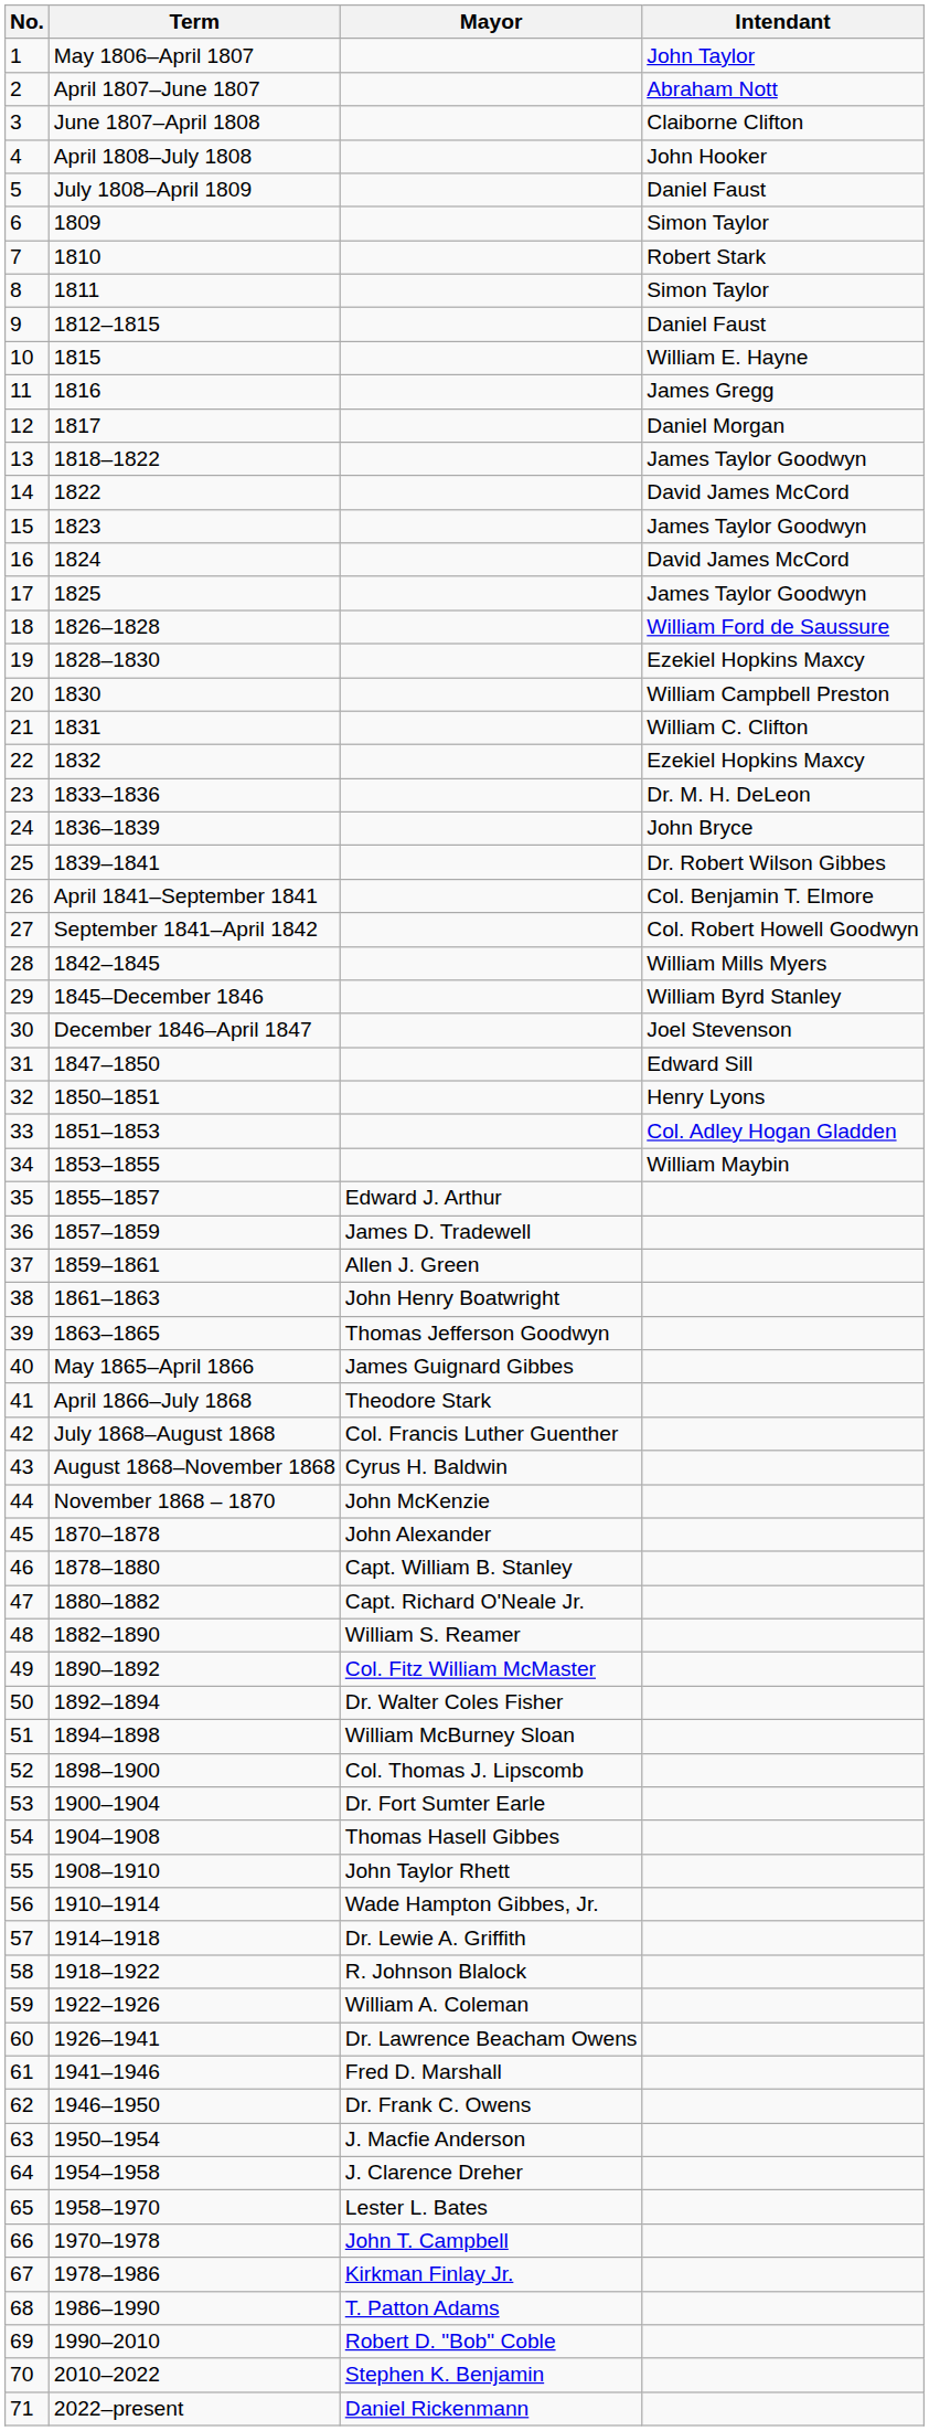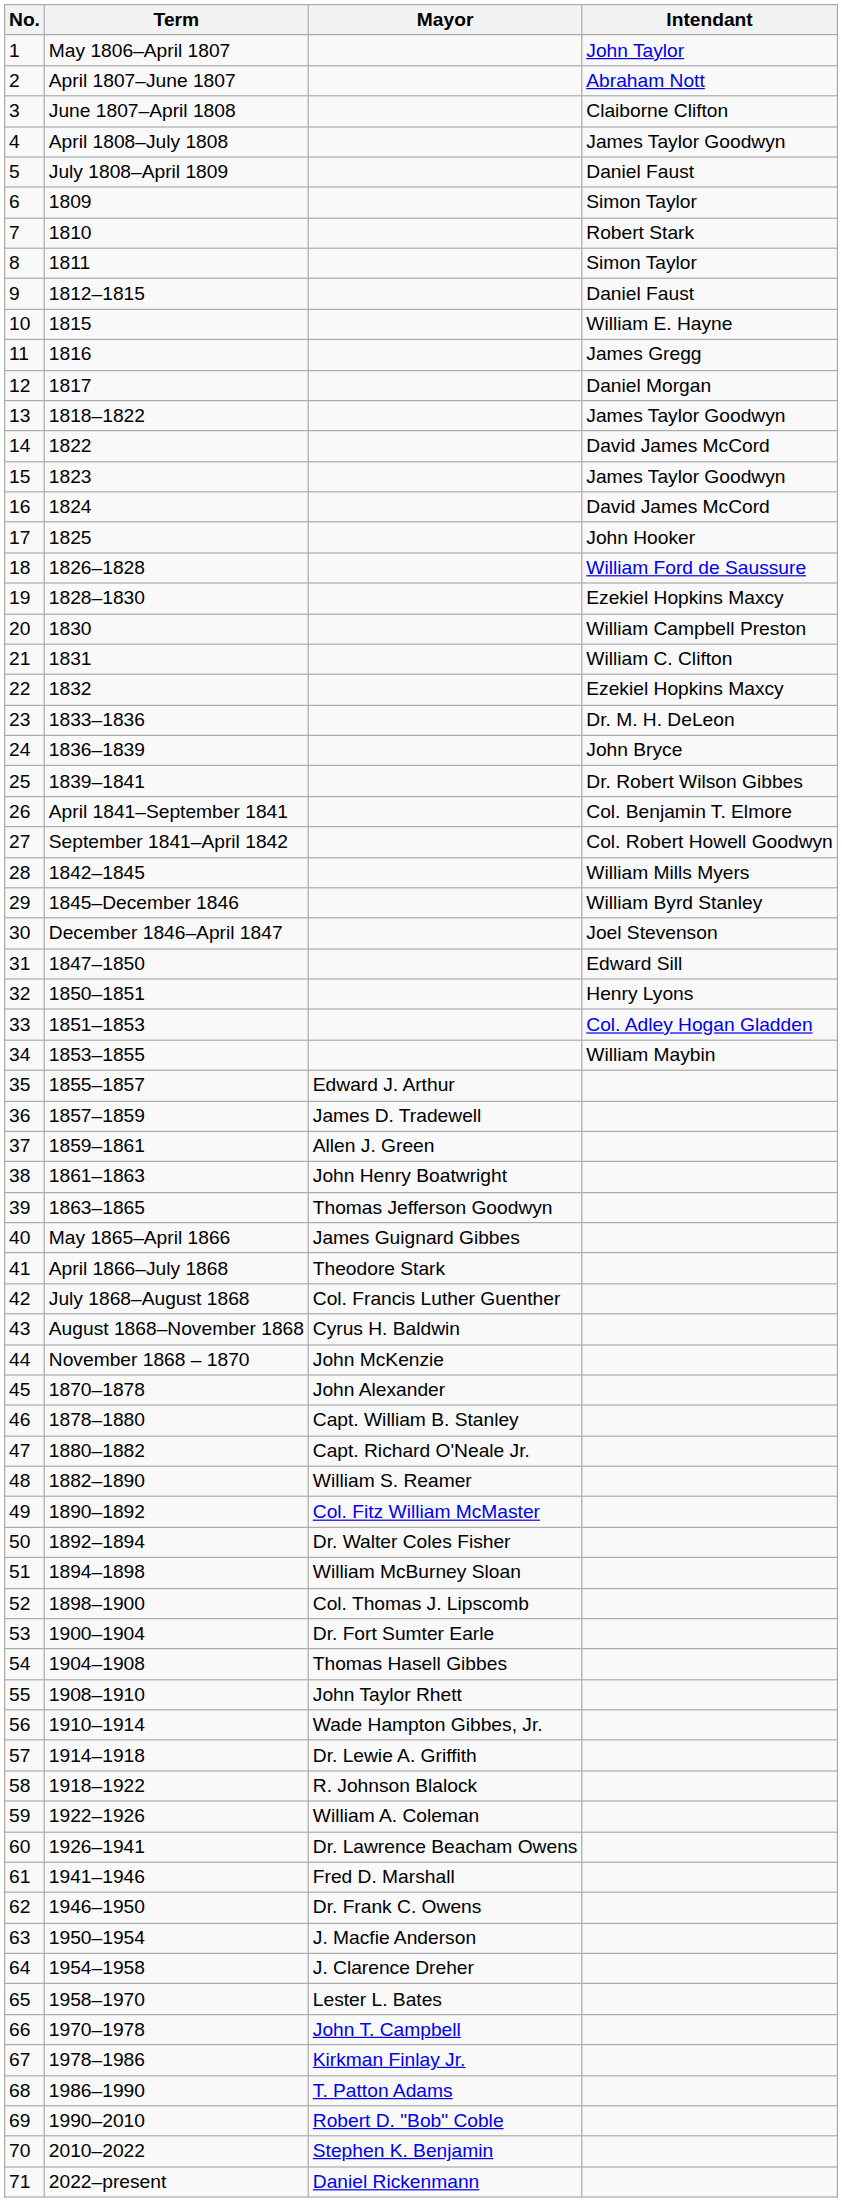4 | Intendant: John Hooker -> James Taylor Goodwyn
17 | Intendant: James Taylor Goodwyn -> John Hooker
